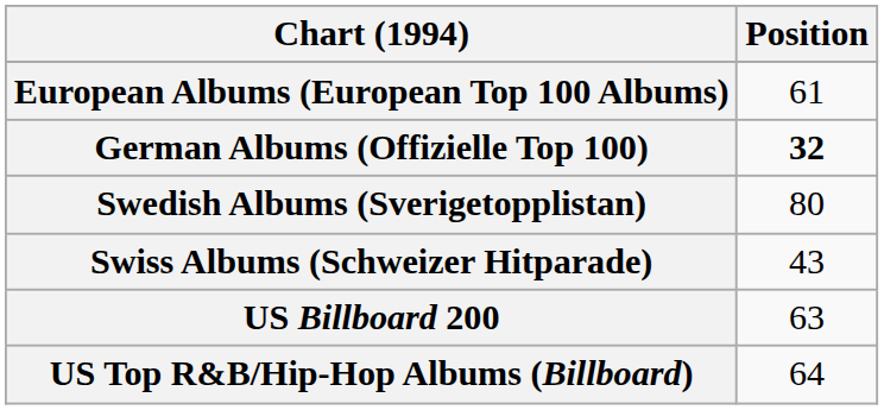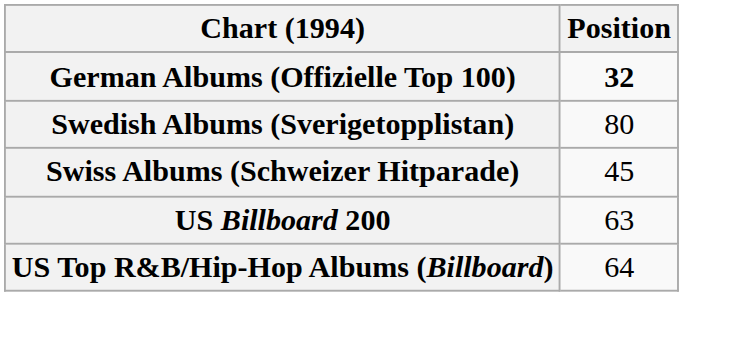- row: European Albums (European Top 100 Albums) | 61
Swiss Albums (Schweizer Hitparade) | Position: 43 -> 45
